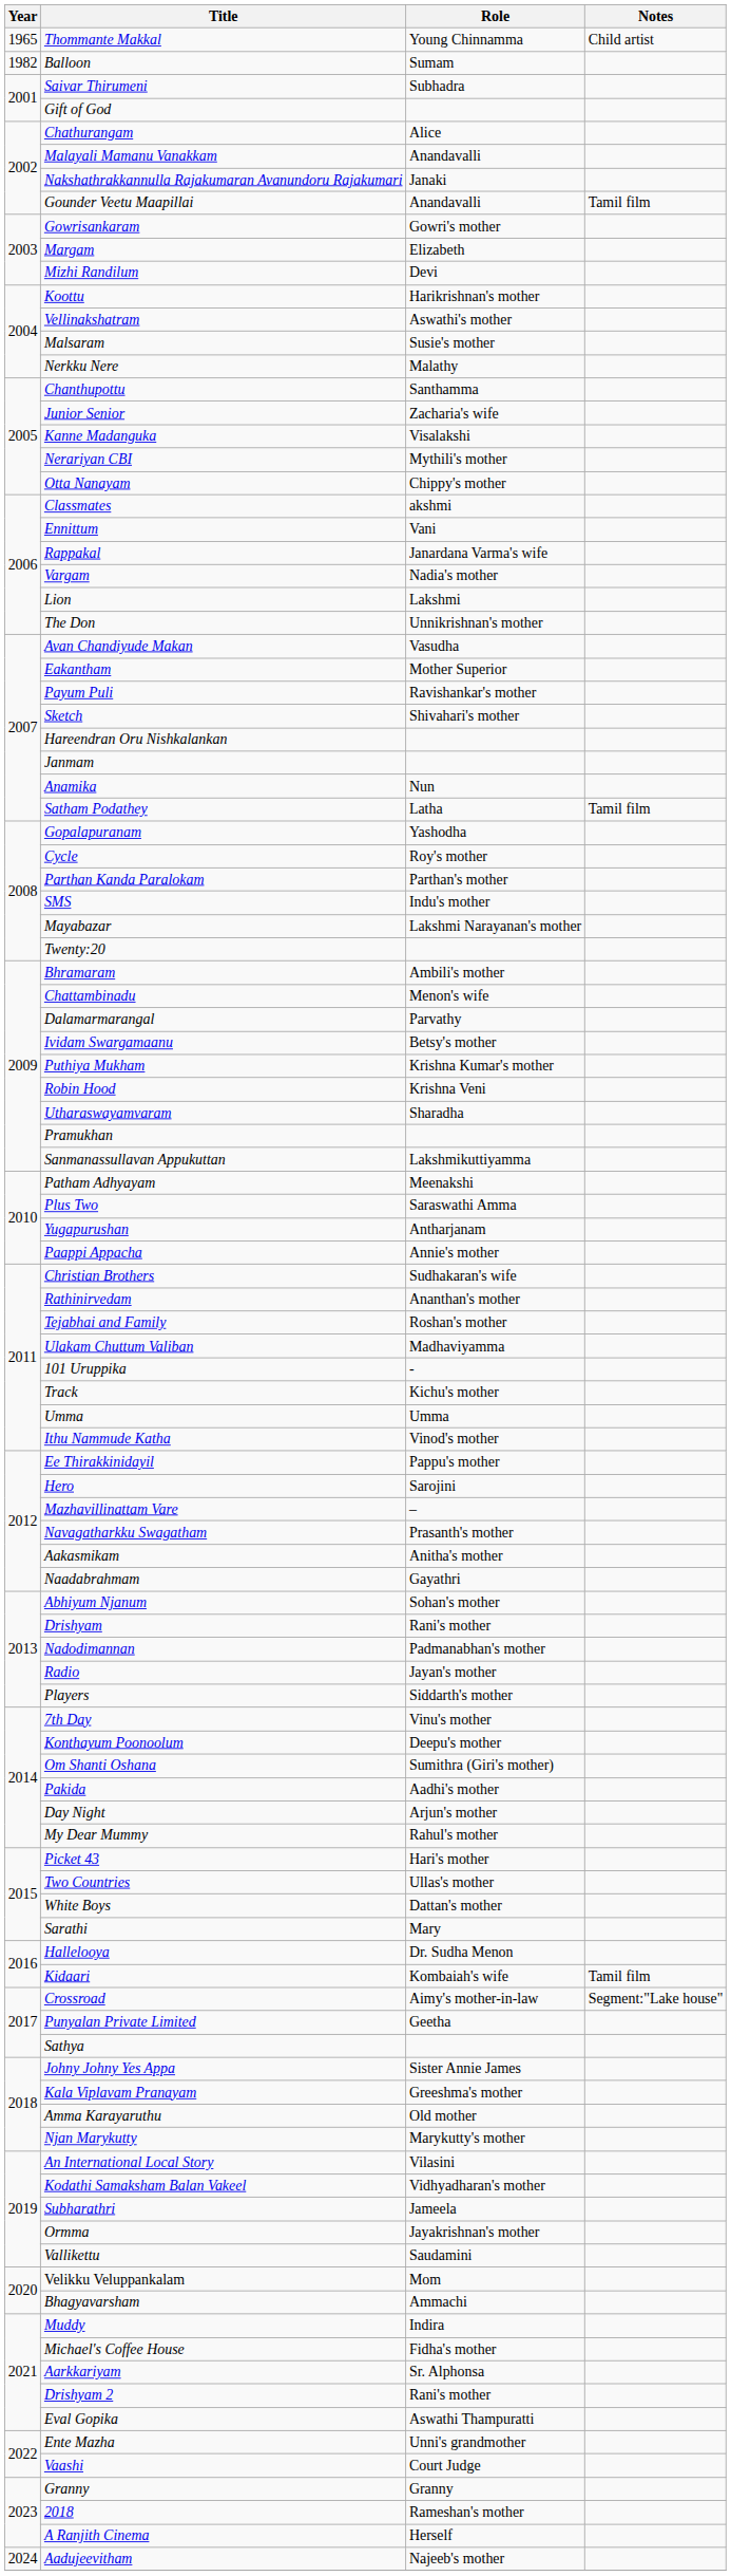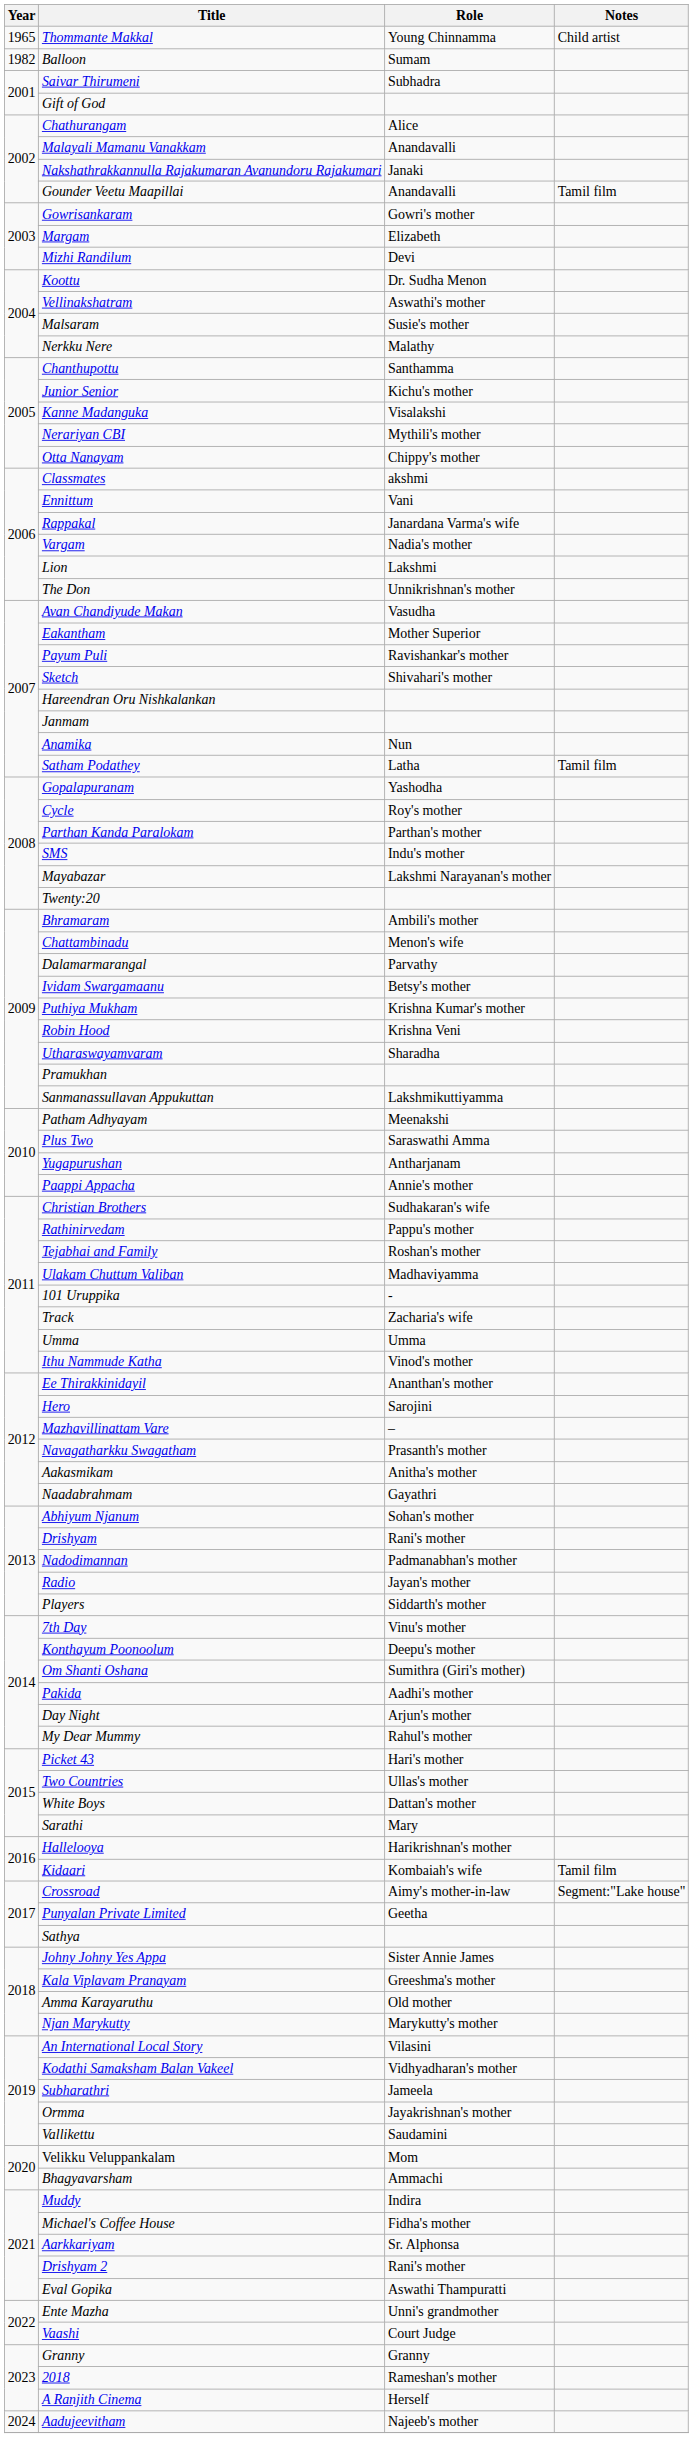Koottu | Role: Harikrishnan's mother -> Dr. Sudha Menon
Junior Senior | Role: Zacharia's wife -> Kichu's mother
Rathinirvedam | Role: Ananthan's mother -> Pappu's mother
Track | Role: Kichu's mother -> Zacharia's wife
Ee Thirakkinidayil | Role: Pappu's mother -> Ananthan's mother
Hallelooya | Role: Dr. Sudha Menon -> Harikrishnan's mother
